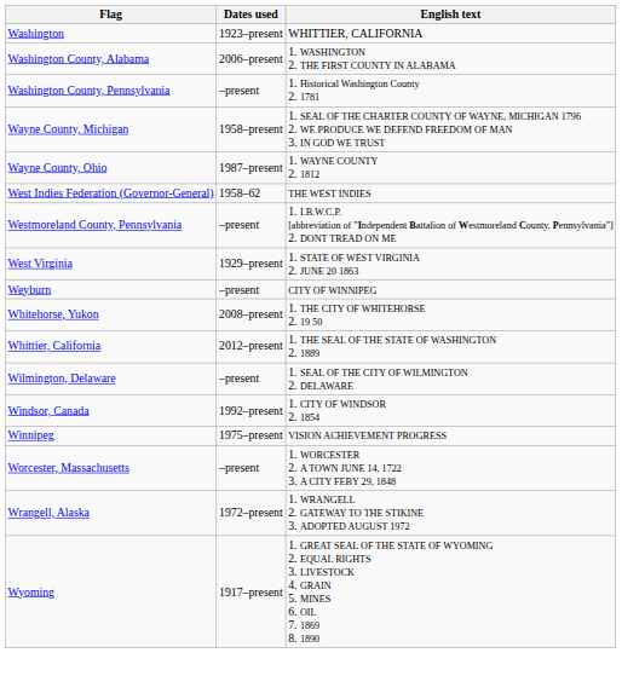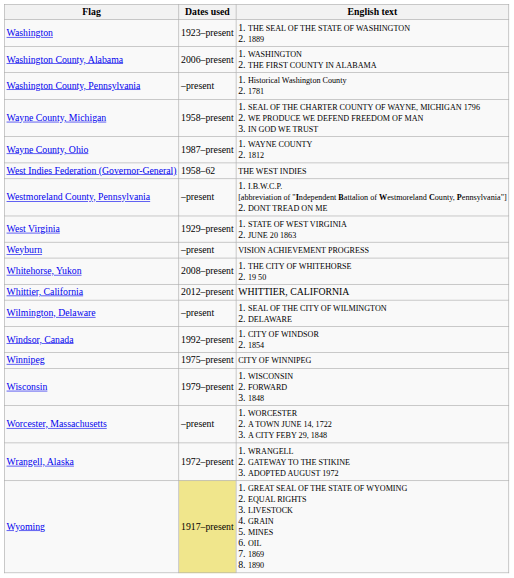Washington | English text: WHITTIER, CALIFORNIA -> 1. THE SEAL OF THE STATE OF WASHINGTON 2. 1889
Weyburn | English text: CITY OF WINNIPEG -> VISION ACHIEVEMENT PROGRESS
Whittier, California | English text: 1. THE SEAL OF THE STATE OF WASHINGTON 2. 1889 -> WHITTIER, CALIFORNIA
Winnipeg | English text: VISION ACHIEVEMENT PROGRESS -> CITY OF WINNIPEG
+ row: Wisconsin | 1979–present | 1. WISCONSIN 2. FORWARD 3. 1848
Wyoming | Dates used: no background -> khaki background
